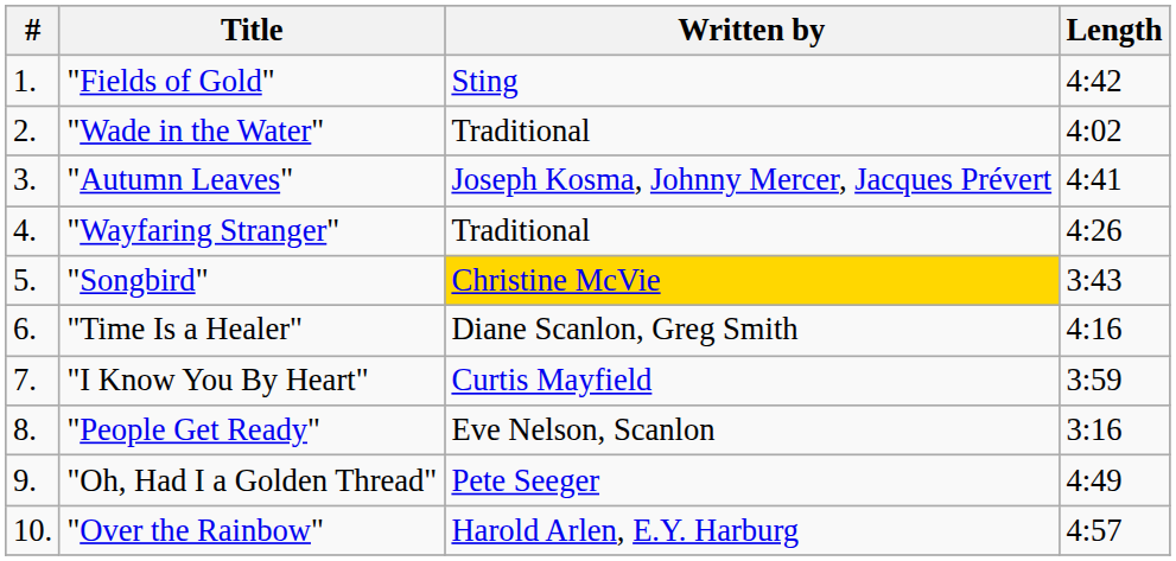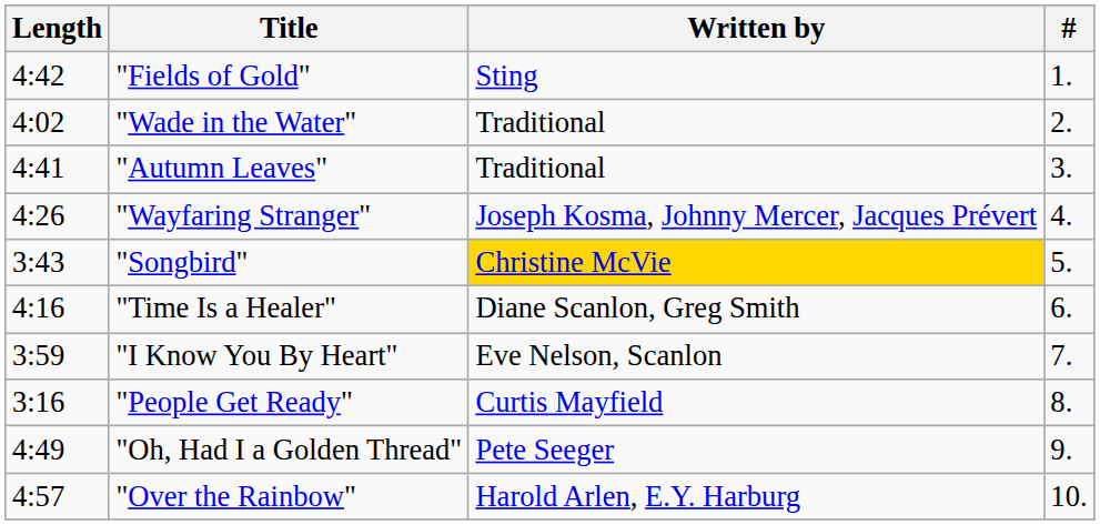columns swapped: # <-> Length
"Autumn Leaves" | Written by: Joseph Kosma, Johnny Mercer, Jacques Prévert -> Traditional
"Wayfaring Stranger" | Written by: Traditional -> Joseph Kosma, Johnny Mercer, Jacques Prévert
"I Know You By Heart" | Written by: Curtis Mayfield -> Eve Nelson, Scanlon
"People Get Ready" | Written by: Eve Nelson, Scanlon -> Curtis Mayfield
